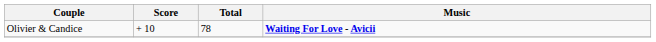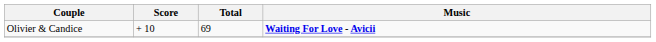Olivier & Candice | Total: 78 -> 69
